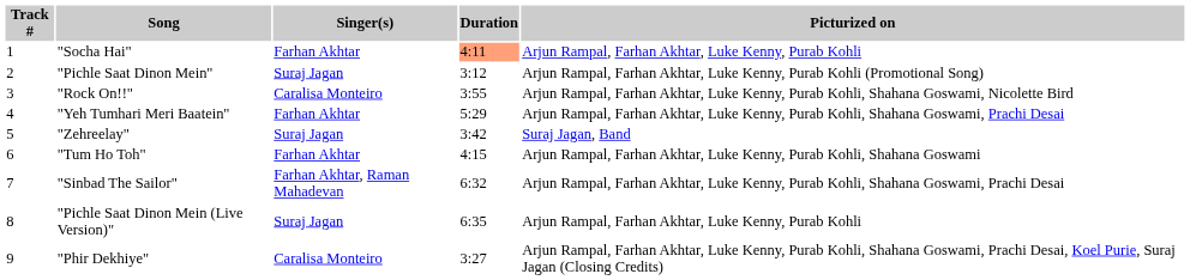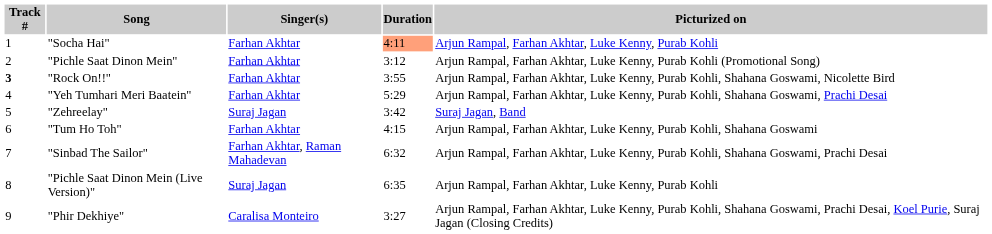"Pichle Saat Dinon Mein" | Singer(s): Suraj Jagan -> Farhan Akhtar
"Rock On!!" | Track #: normal -> bold
"Rock On!!" | Singer(s): Caralisa Monteiro -> Farhan Akhtar
